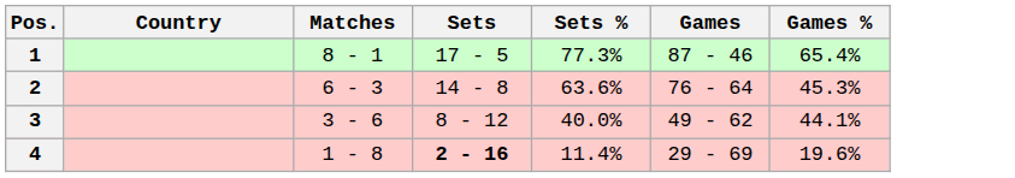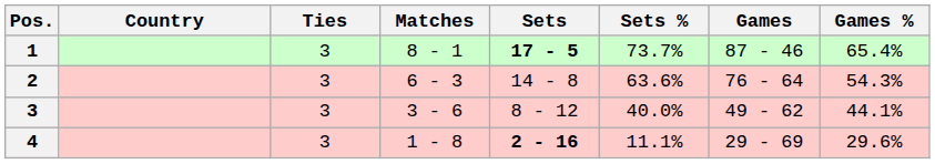+ column: Ties | 3 | 3 | 3 | 3
1 | Sets: normal -> bold
1 | Sets %: 77.3% -> 73.7%
2 | Games %: 45.3% -> 54.3%
4 | Sets %: 11.4% -> 11.1%
4 | Games %: 19.6% -> 29.6%
